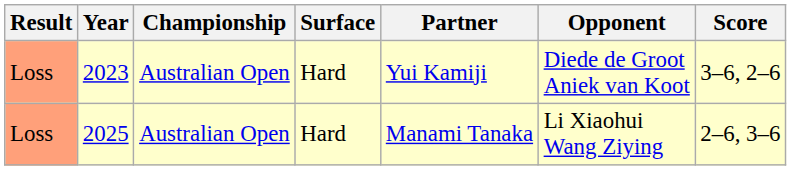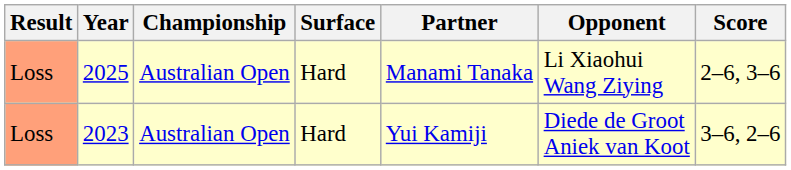rows swapped: 2023 <-> 2025
